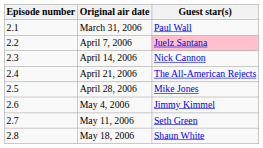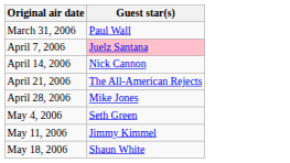- column: Episode number | 2.1 | 2.2 | 2.3 | 2.4 | 2.5 | 2.6 | 2.7 | 2.8
May 4, 2006 | Guest star(s): Jimmy Kimmel -> Seth Green
May 11, 2006 | Guest star(s): Seth Green -> Jimmy Kimmel
